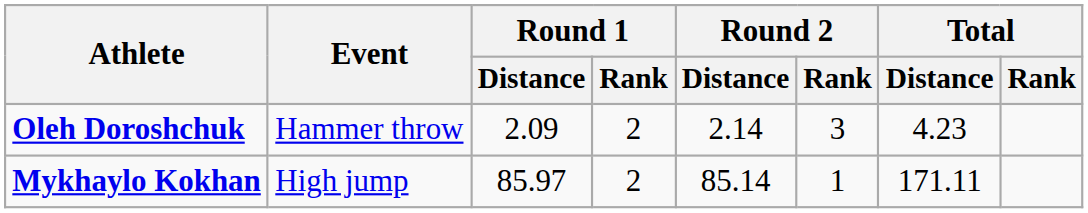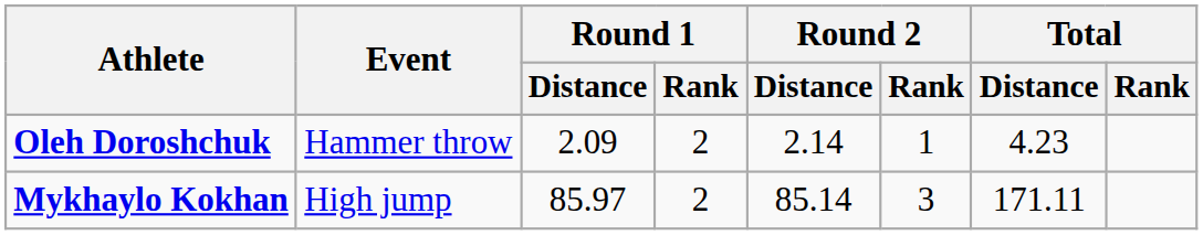Oleh Doroshchuk | Round 2 / Rank: 3 -> 1
Mykhaylo Kokhan | Round 2 / Rank: 1 -> 3
